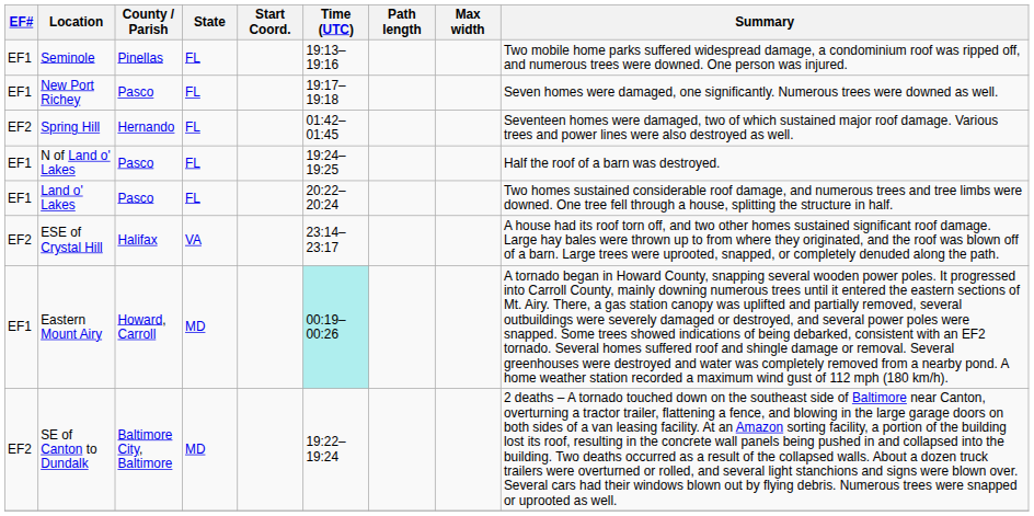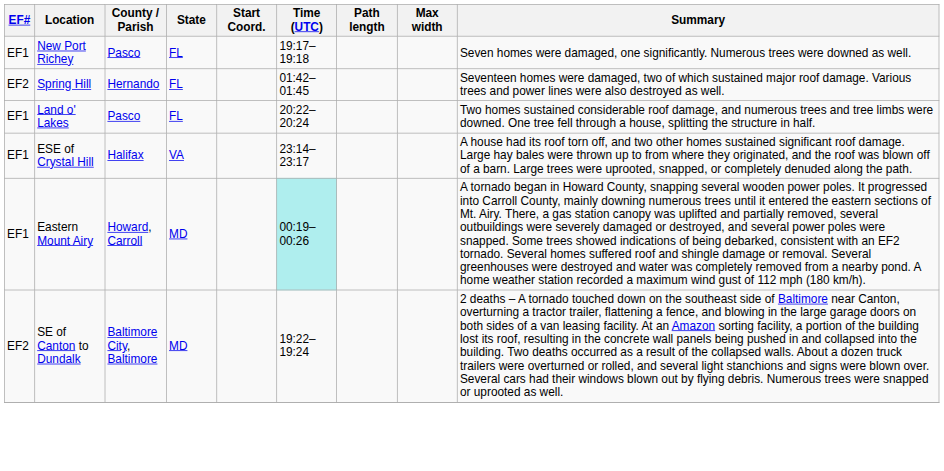- row: EF1 | Seminole | Pinellas | FL | 19:13–19:16 | Two mobile home parks suffered widespread damage, a condominium roof was ripped off, and numerous trees were downed. One person was injured.
- row: EF1 | N of Land o' Lakes | Pasco | FL | 19:24–19:25 | Half the roof of a barn was destroyed.
ESE of Crystal Hill | EF#: EF2 -> EF1
